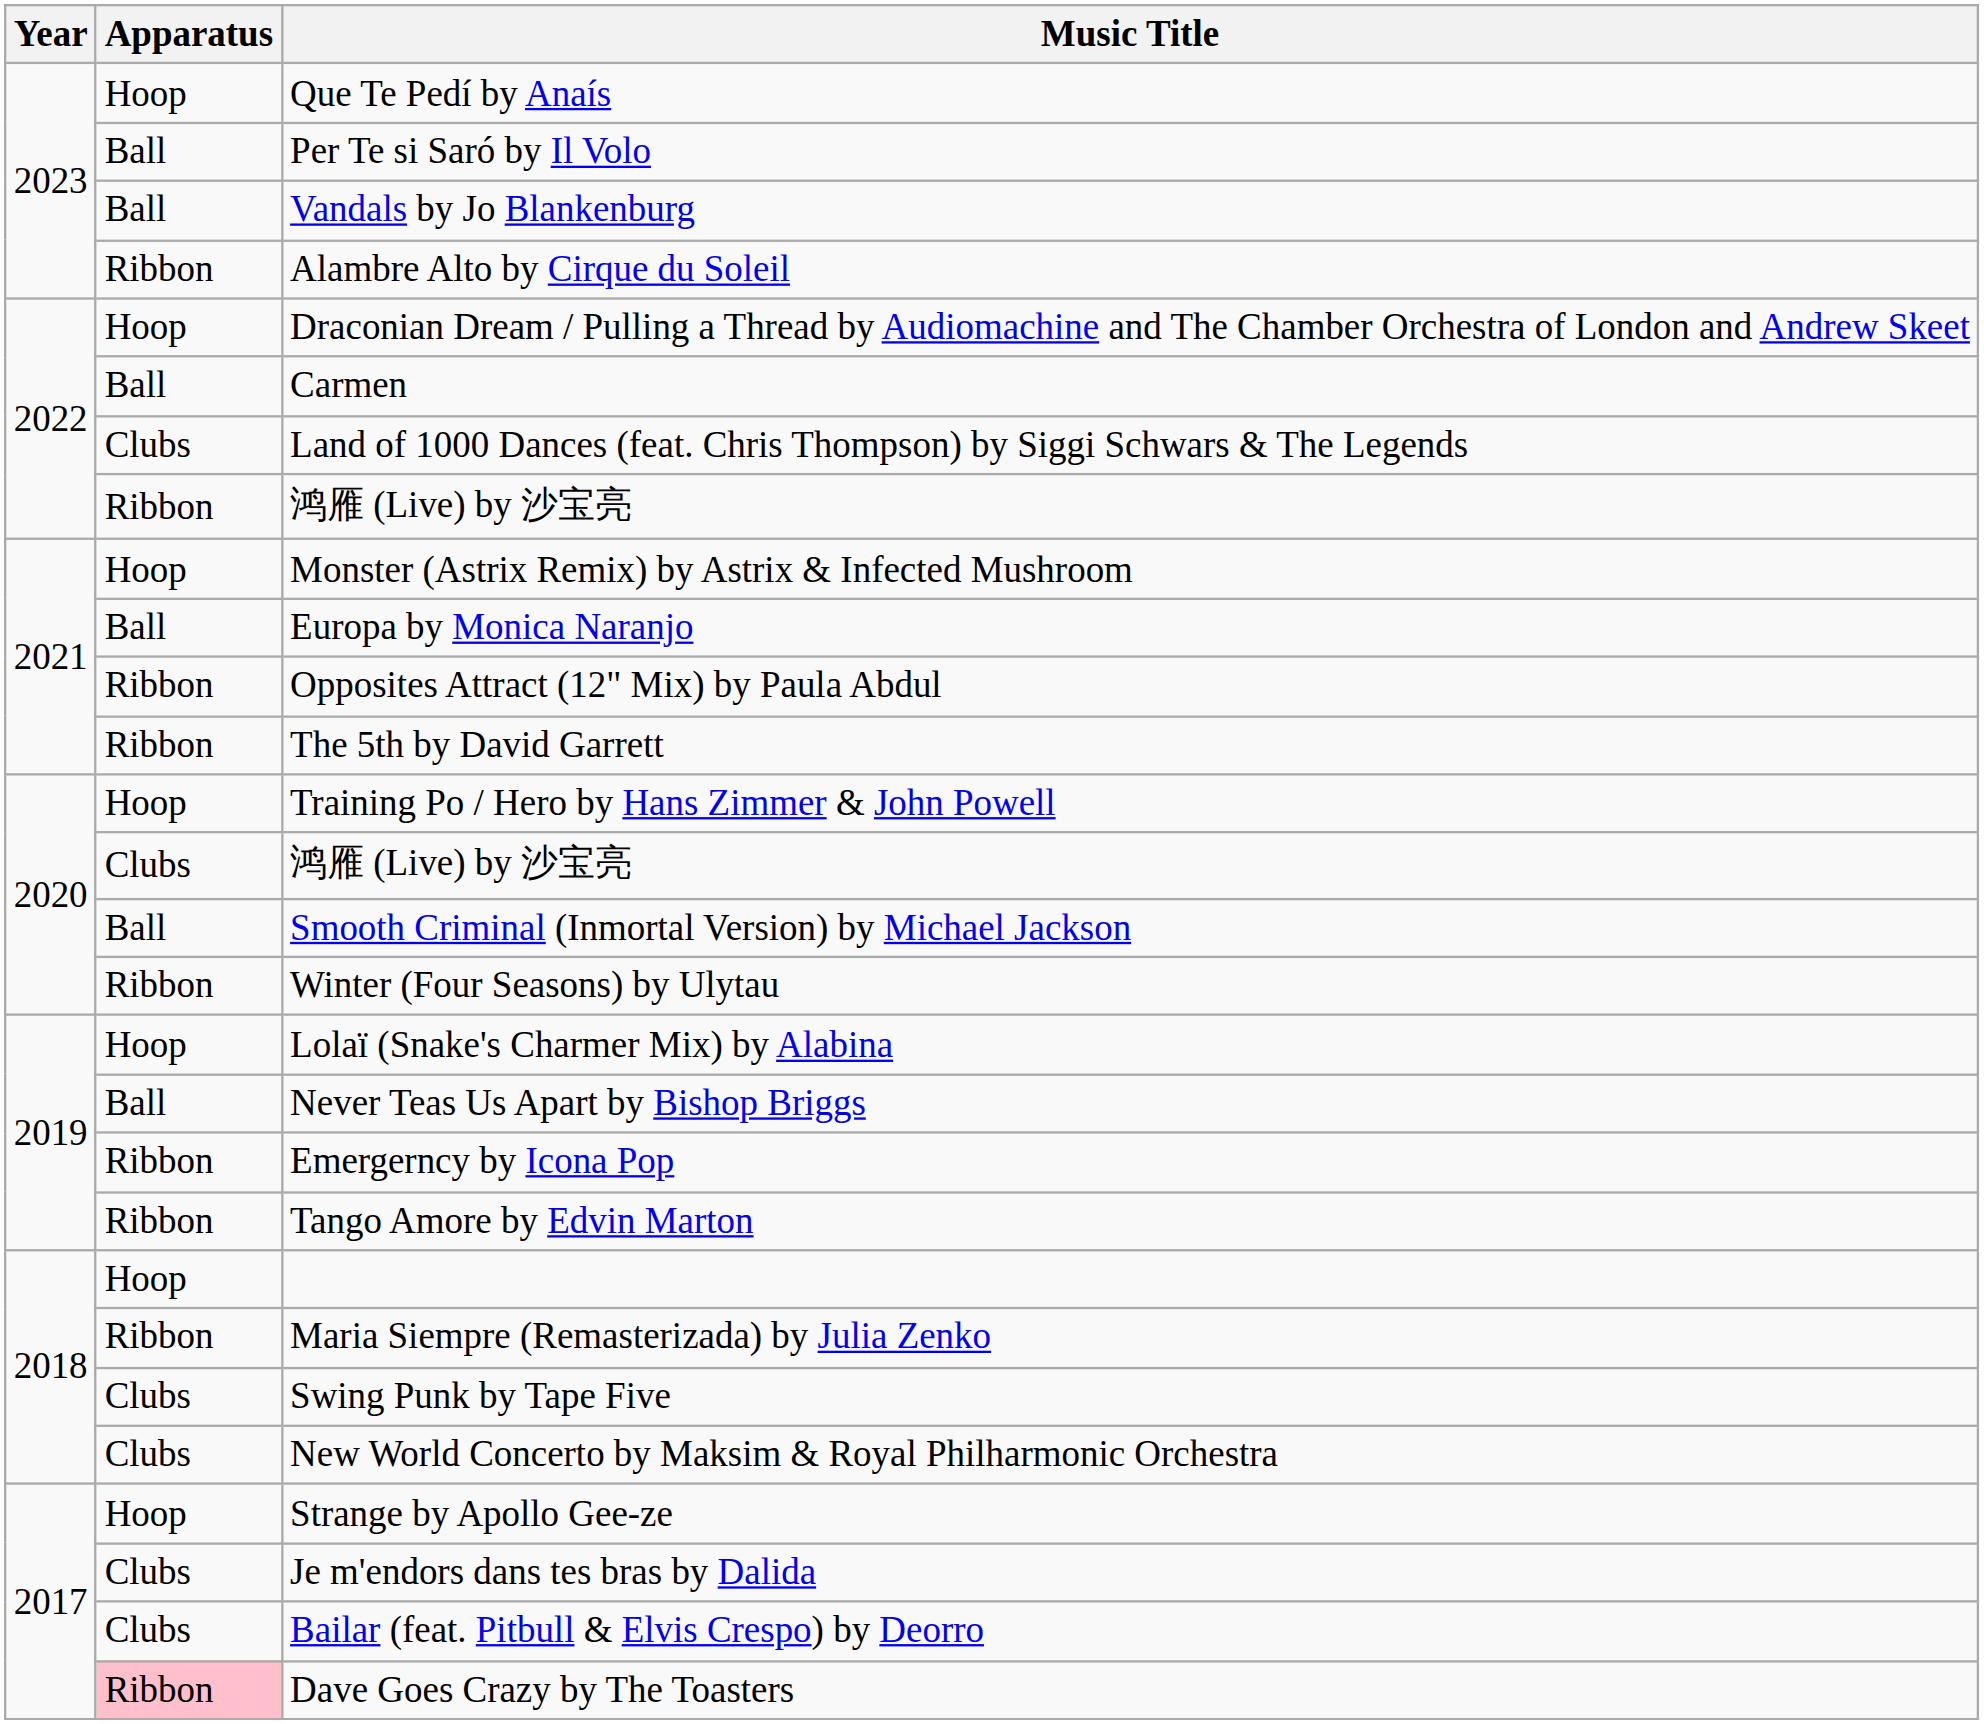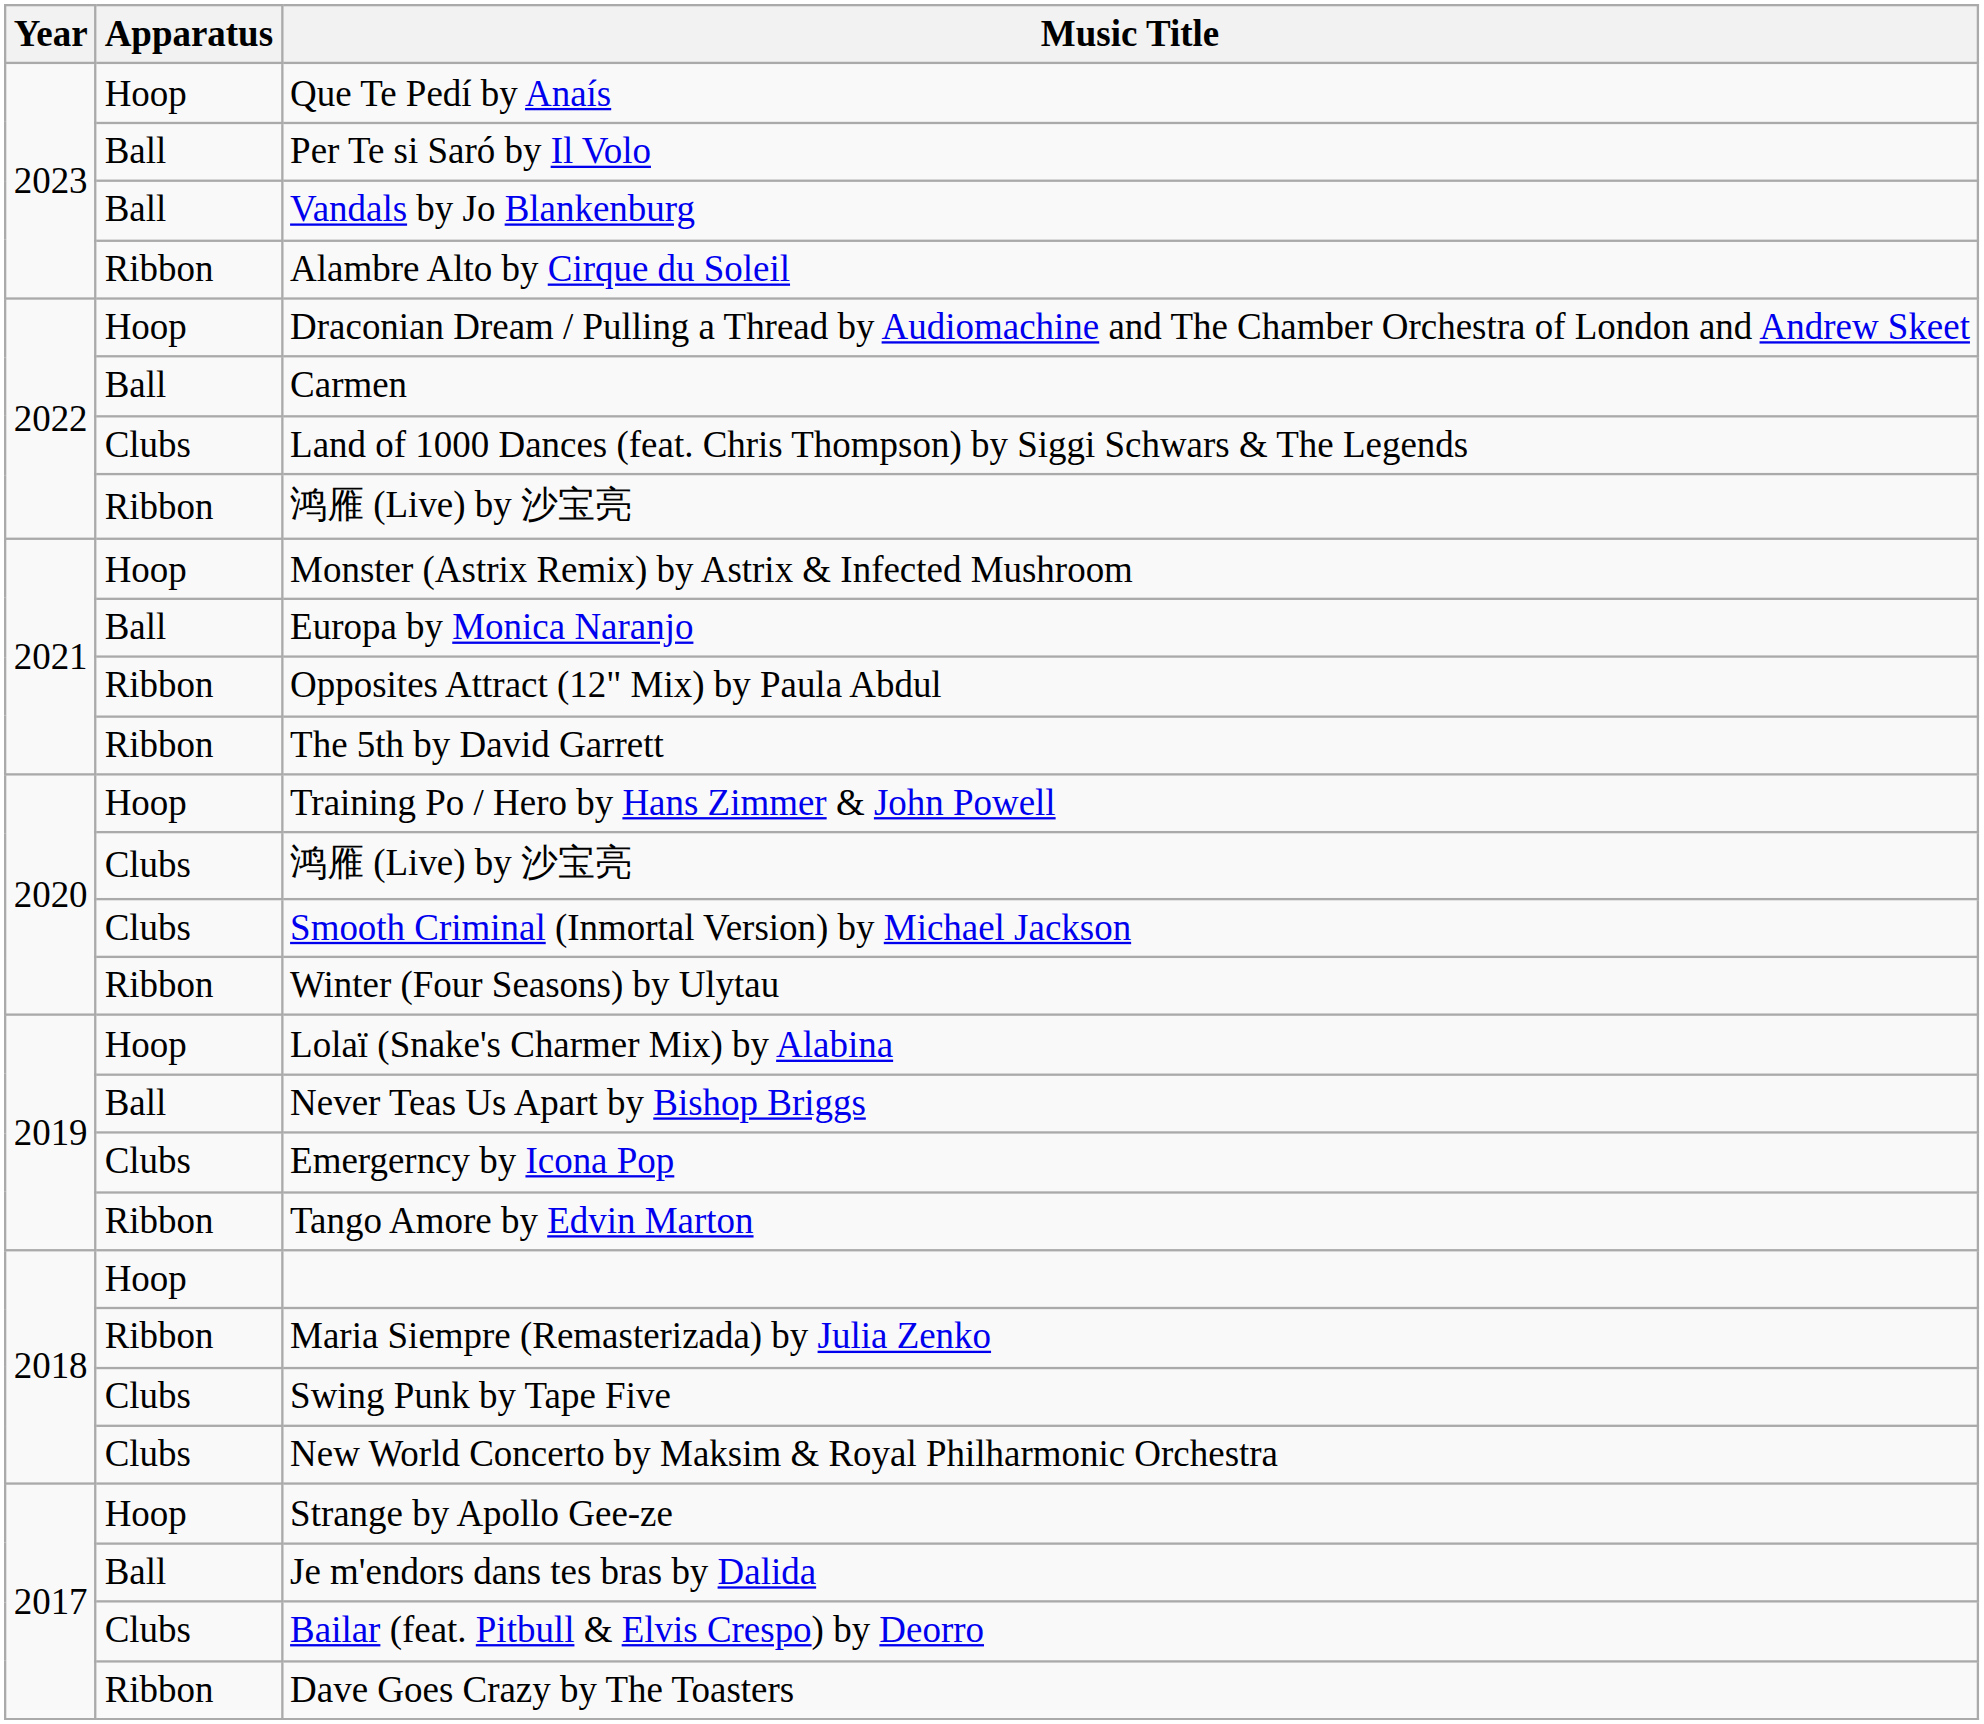Smooth Criminal (Inmortal Version) by Michael Jackson | Apparatus: Ball -> Clubs
Emergerncy by Icona Pop | Apparatus: Ribbon -> Clubs
Je m'endors dans tes bras by Dalida | Apparatus: Clubs -> Ball
Dave Goes Crazy by The Toasters | Apparatus: pink background -> no background
